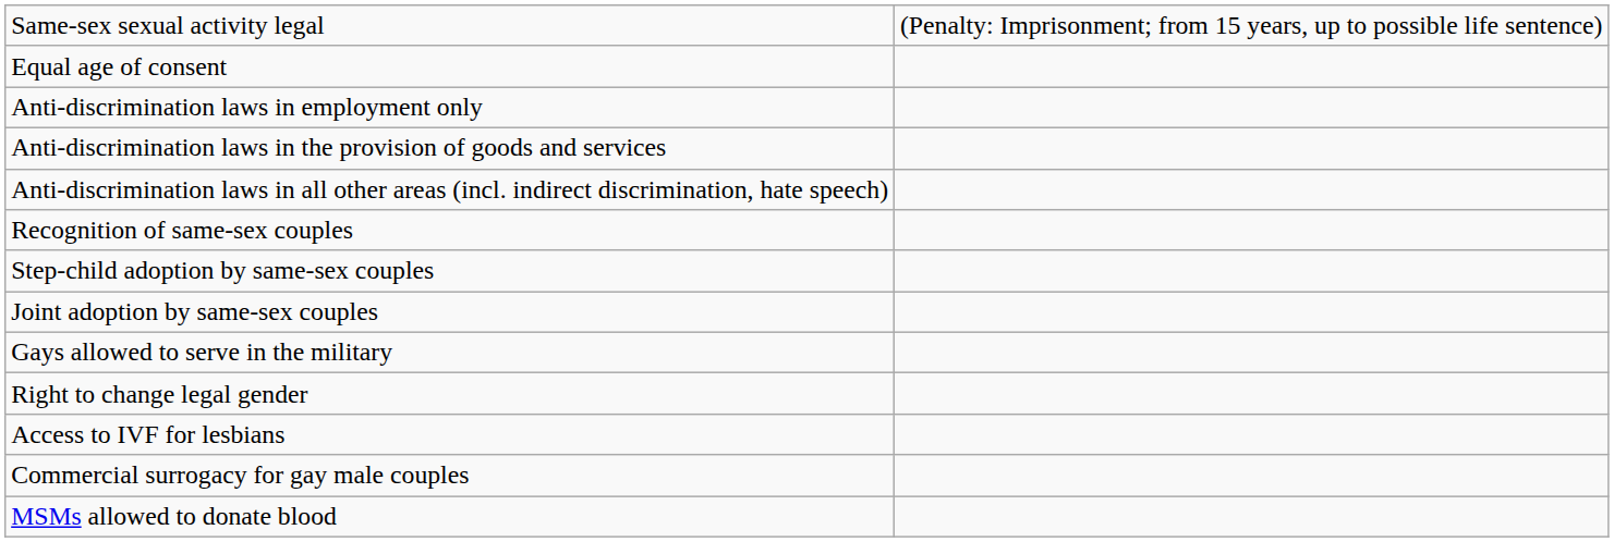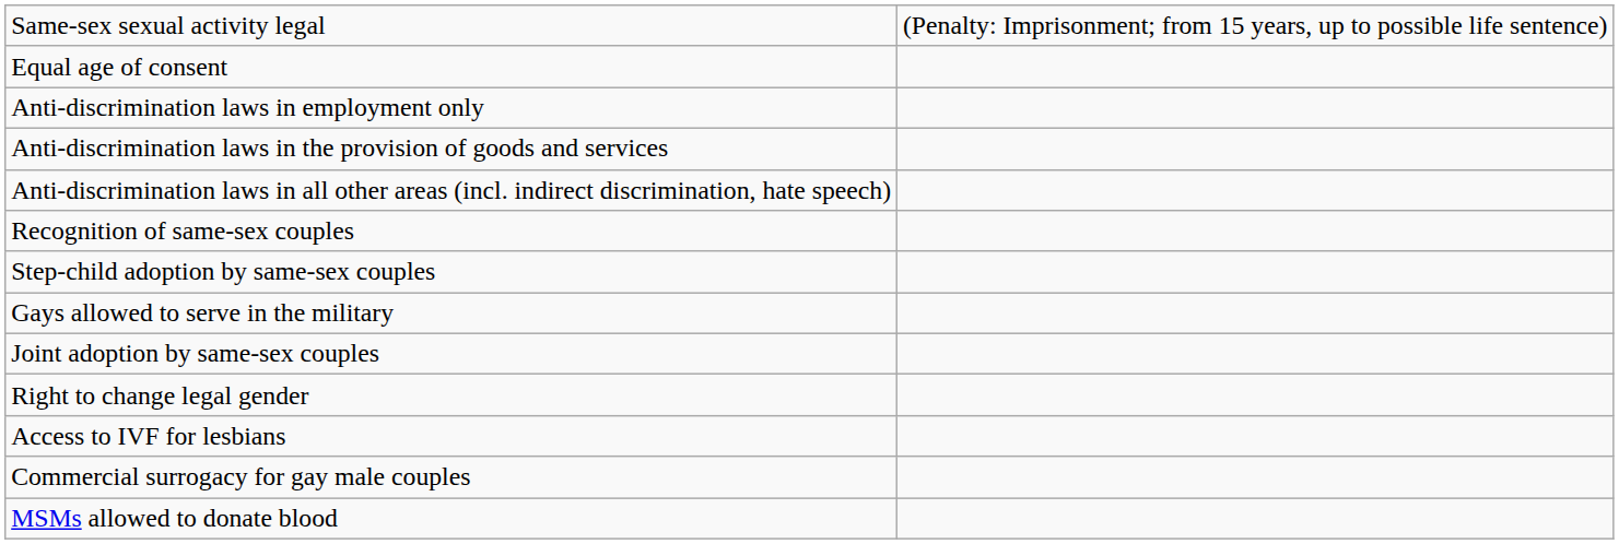rows swapped: Joint adoption by same-sex couples <-> Gays allowed to serve in the military
